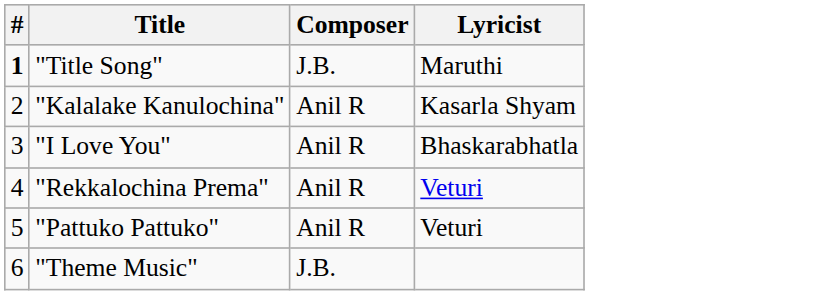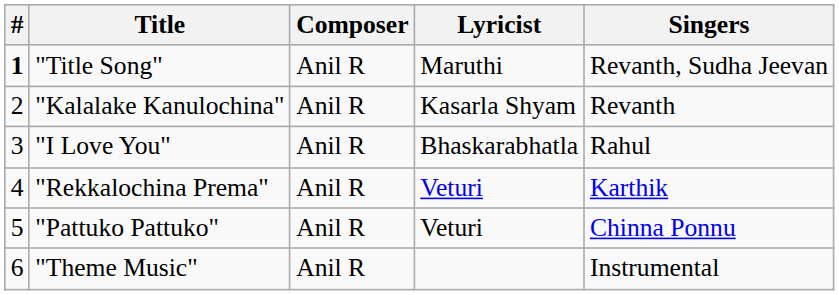+ column: Singers | Revanth, Sudha Jeevan | Revanth | Rahul | Karthik | Chinna Ponnu | Instrumental
"Title Song" | Composer: J.B. -> Anil R
"Theme Music" | Composer: J.B. -> Anil R
